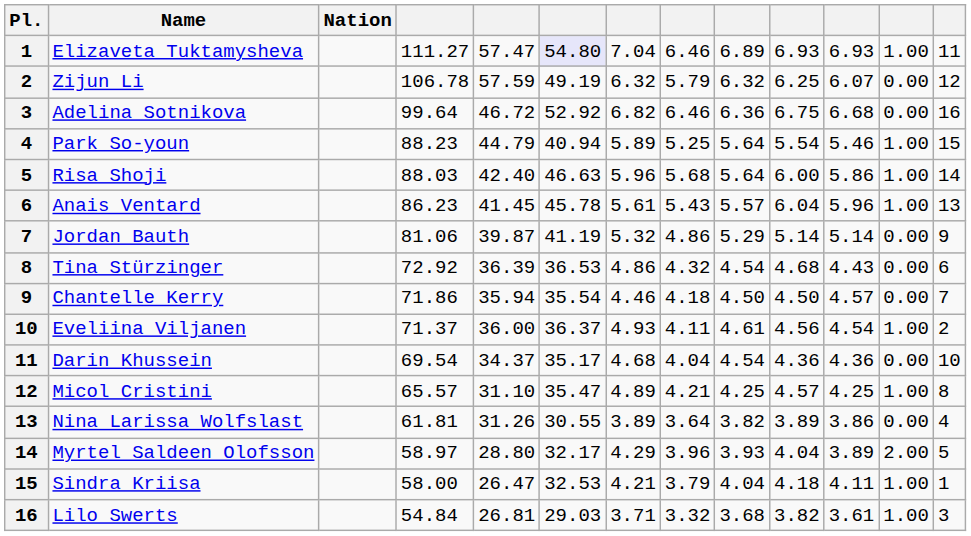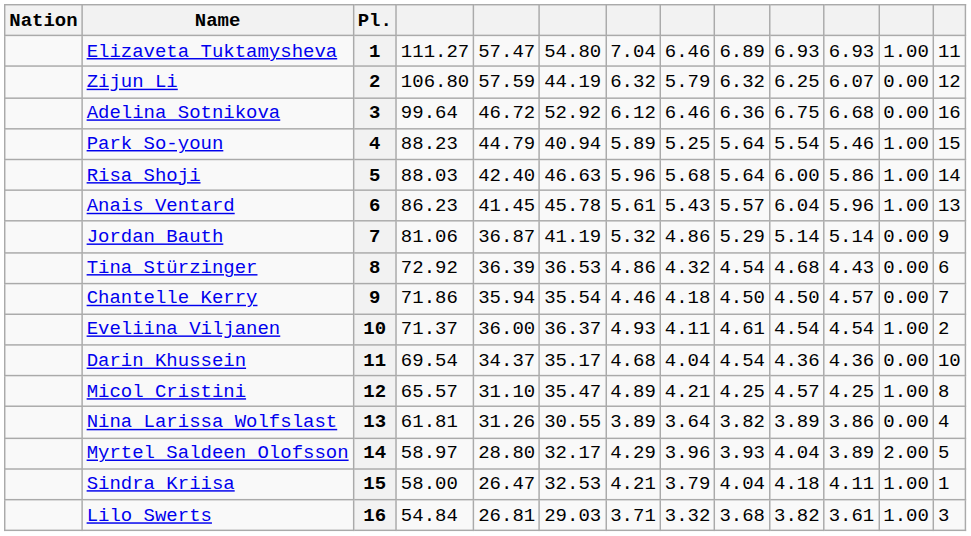columns swapped: Pl. <-> Nation
Elizaveta Tuktamysheva | column 6: lavender background -> no background
Zijun Li | column 4: 106.78 -> 106.80
Zijun Li | column 6: 49.19 -> 44.19
Adelina Sotnikova | column 7: 6.82 -> 6.12
Jordan Bauth | column 5: 39.87 -> 36.87
Eveliina Viljanen | column 10: 4.56 -> 4.54
